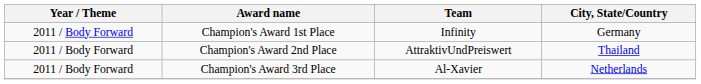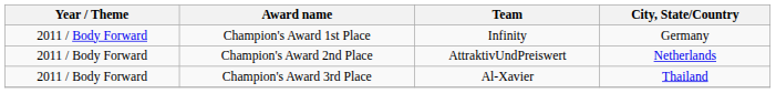Champion's Award 2nd Place | City, State/Country: Thailand -> Netherlands
Champion's Award 3rd Place | City, State/Country: Netherlands -> Thailand
